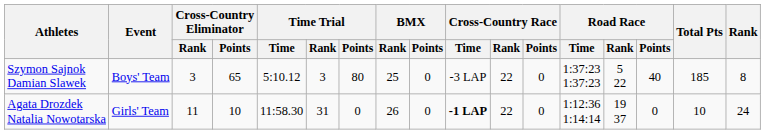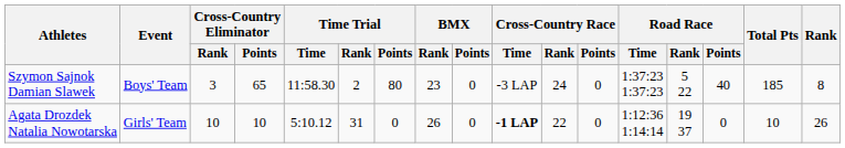Szymon Sajnok Damian Slawek | Time Trial / Time: 5:10.12 -> 11:58.30
Szymon Sajnok Damian Slawek | Time Trial / Rank: 3 -> 2
Szymon Sajnok Damian Slawek | BMX / Rank: 25 -> 23
Szymon Sajnok Damian Slawek | Cross-Country Race / Rank: 22 -> 24
Agata Drozdek Natalia Nowotarska | Cross-Country Eliminator / Rank: 11 -> 10
Agata Drozdek Natalia Nowotarska | Time Trial / Time: 11:58.30 -> 5:10.12
Agata Drozdek Natalia Nowotarska | Rank: 24 -> 26
